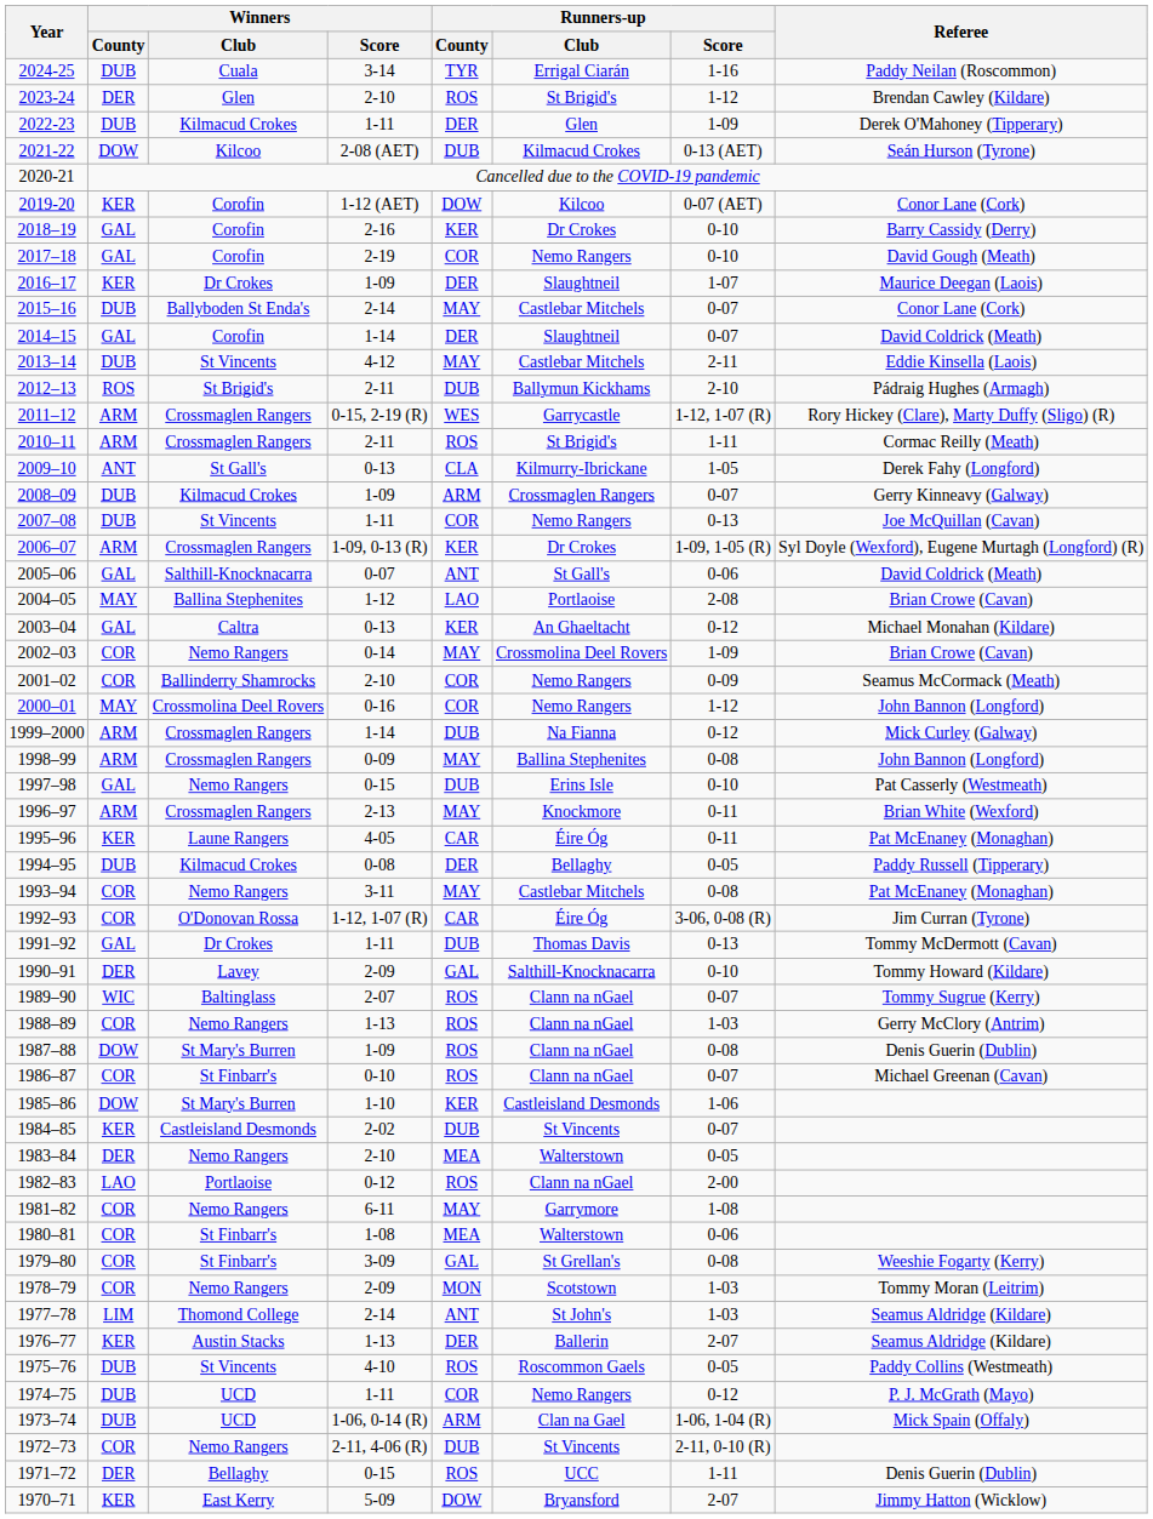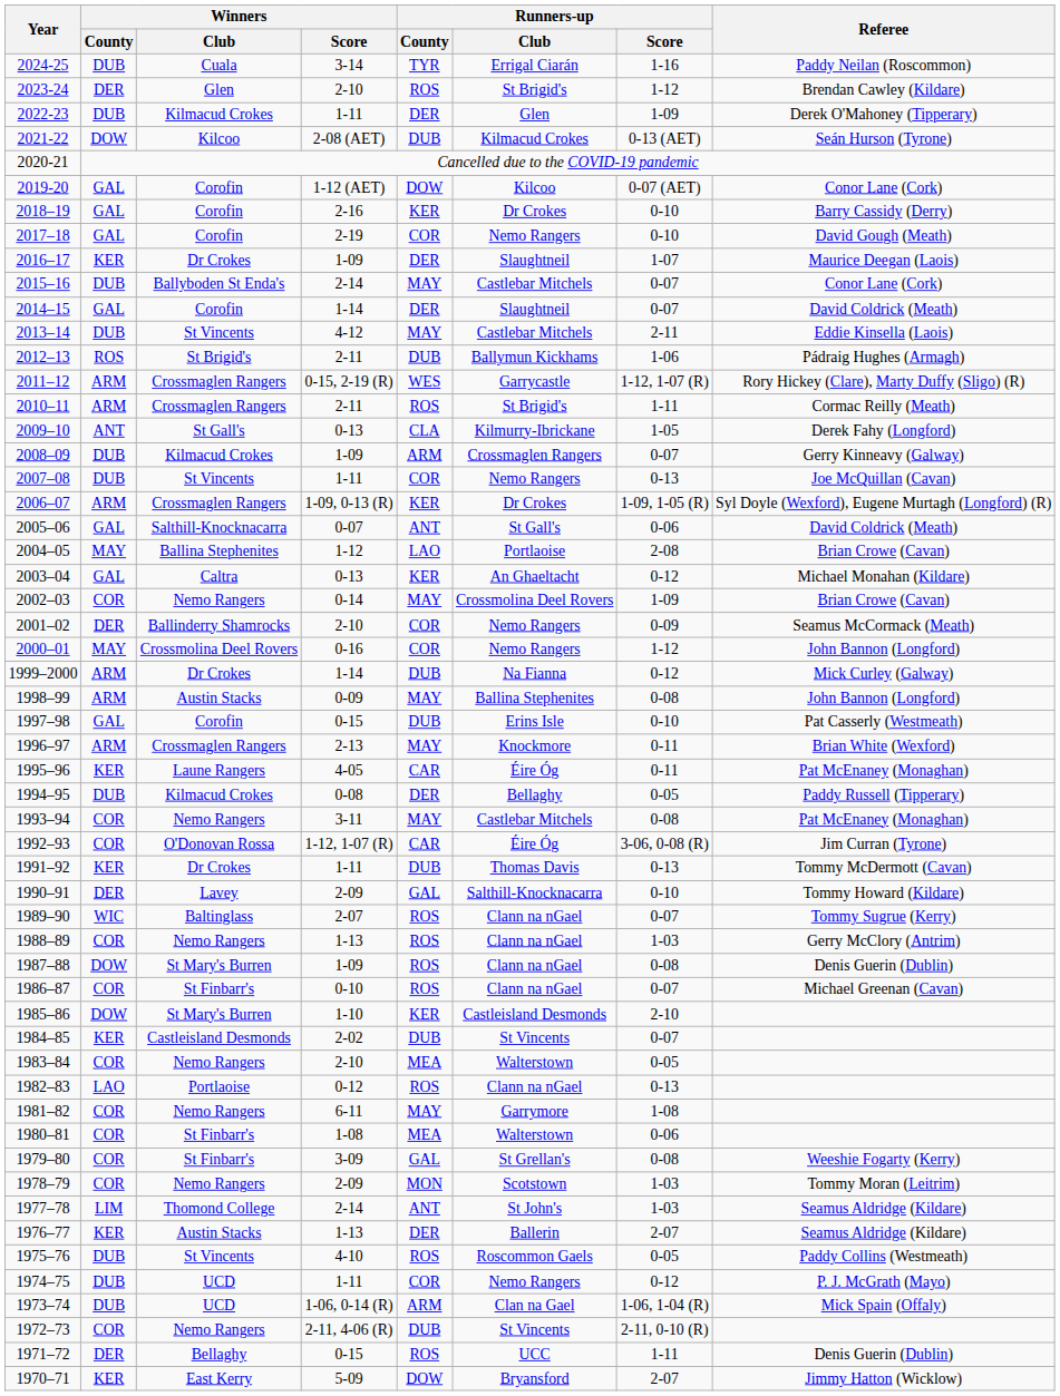2019-20 | Winners / County: KER -> GAL
2012–13 | Runners-up / Score: 2-10 -> 1-06
2001–02 | Winners / County: COR -> DER
1999–2000 | Winners / Club: Crossmaglen Rangers -> Dr Crokes
1998–99 | Winners / Club: Crossmaglen Rangers -> Austin Stacks
1997–98 | Winners / Club: Nemo Rangers -> Corofin
1991–92 | Winners / County: GAL -> KER
1985–86 | Runners-up / Score: 1-06 -> 2-10
1983–84 | Winners / County: DER -> COR
1982–83 | Runners-up / Score: 2-00 -> 0-13
